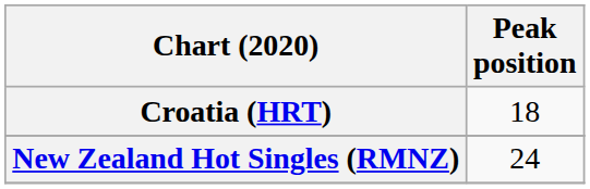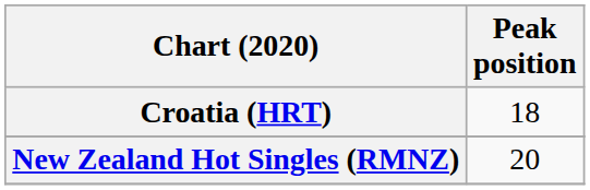New Zealand Hot Singles (RMNZ) | Peak position: 24 -> 20
